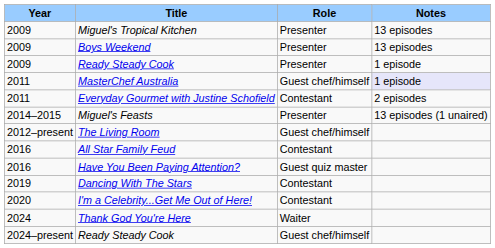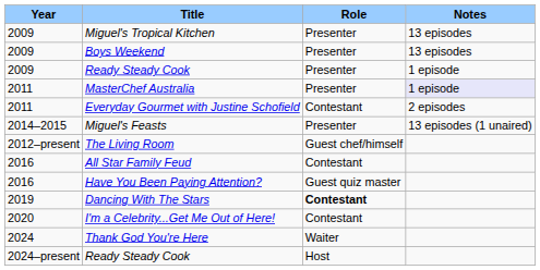MasterChef Australia | Role: Guest chef/himself -> Presenter
Dancing With The Stars | Role: normal -> bold
2024–present / Ready Steady Cook | Role: Guest chef/himself -> Host
